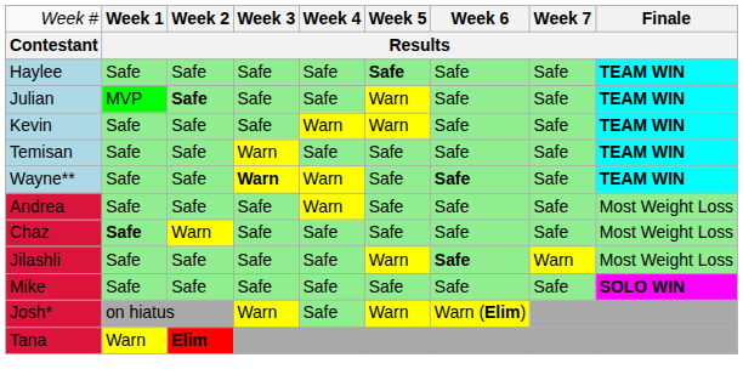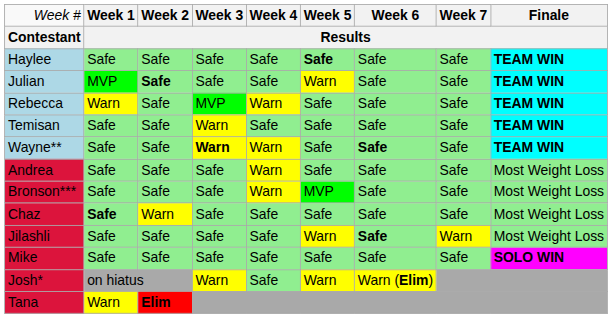- row: Kevin | Safe | Safe | Safe | Warn | Warn | Safe | Safe | TEAM WIN
+ row: Rebecca | Warn | Safe | MVP | Warn | Safe | Safe | Safe | TEAM WIN
+ row: Bronson*** | Safe | Safe | Safe | Warn | MVP | Safe | Safe | Most Weight Loss
